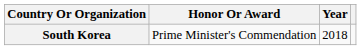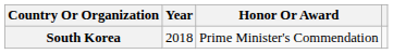columns swapped: Year <-> Honor Or Award
